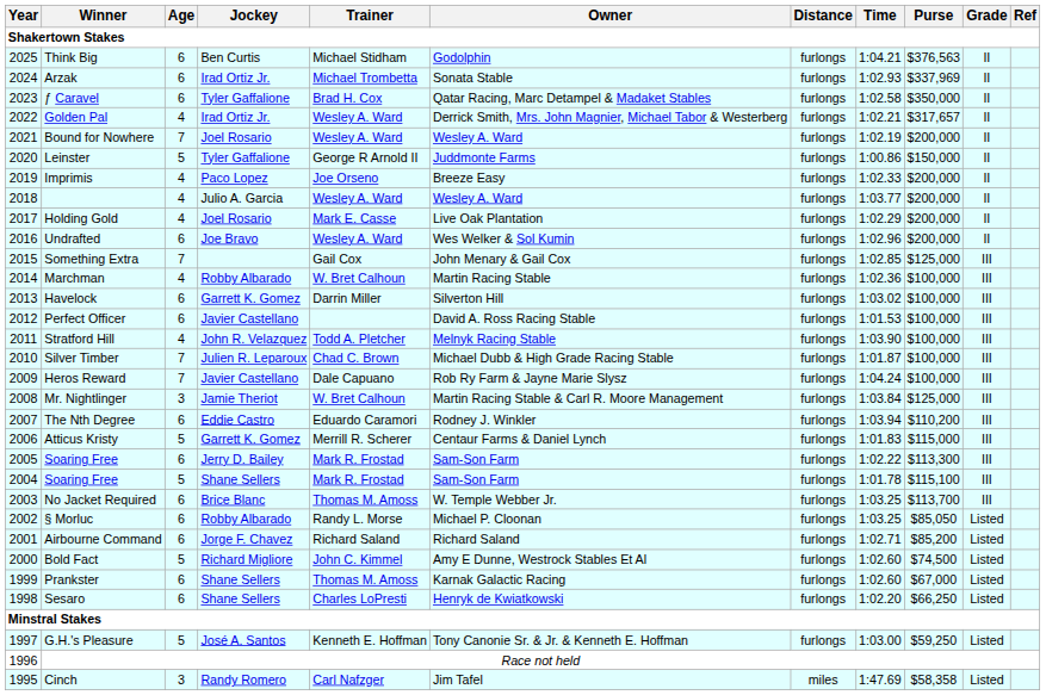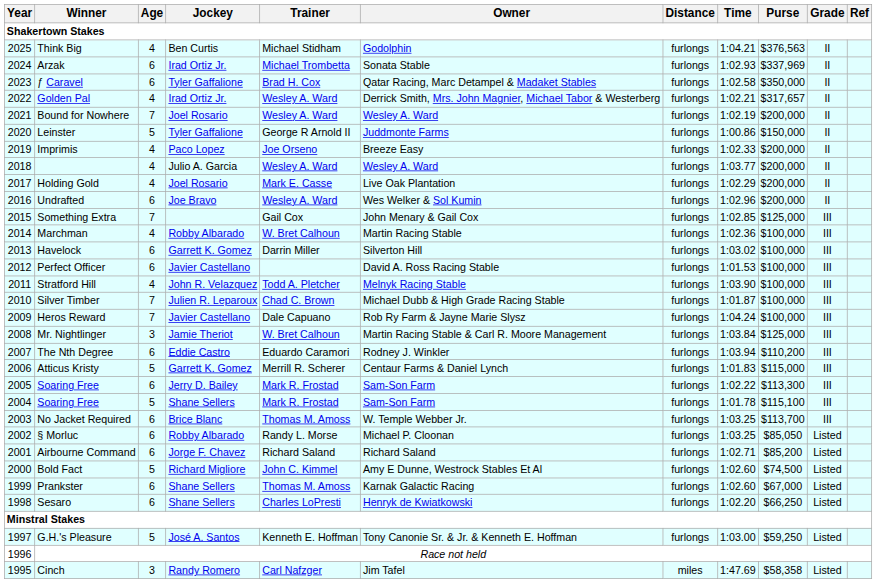Think Big | Age: 6 -> 4
